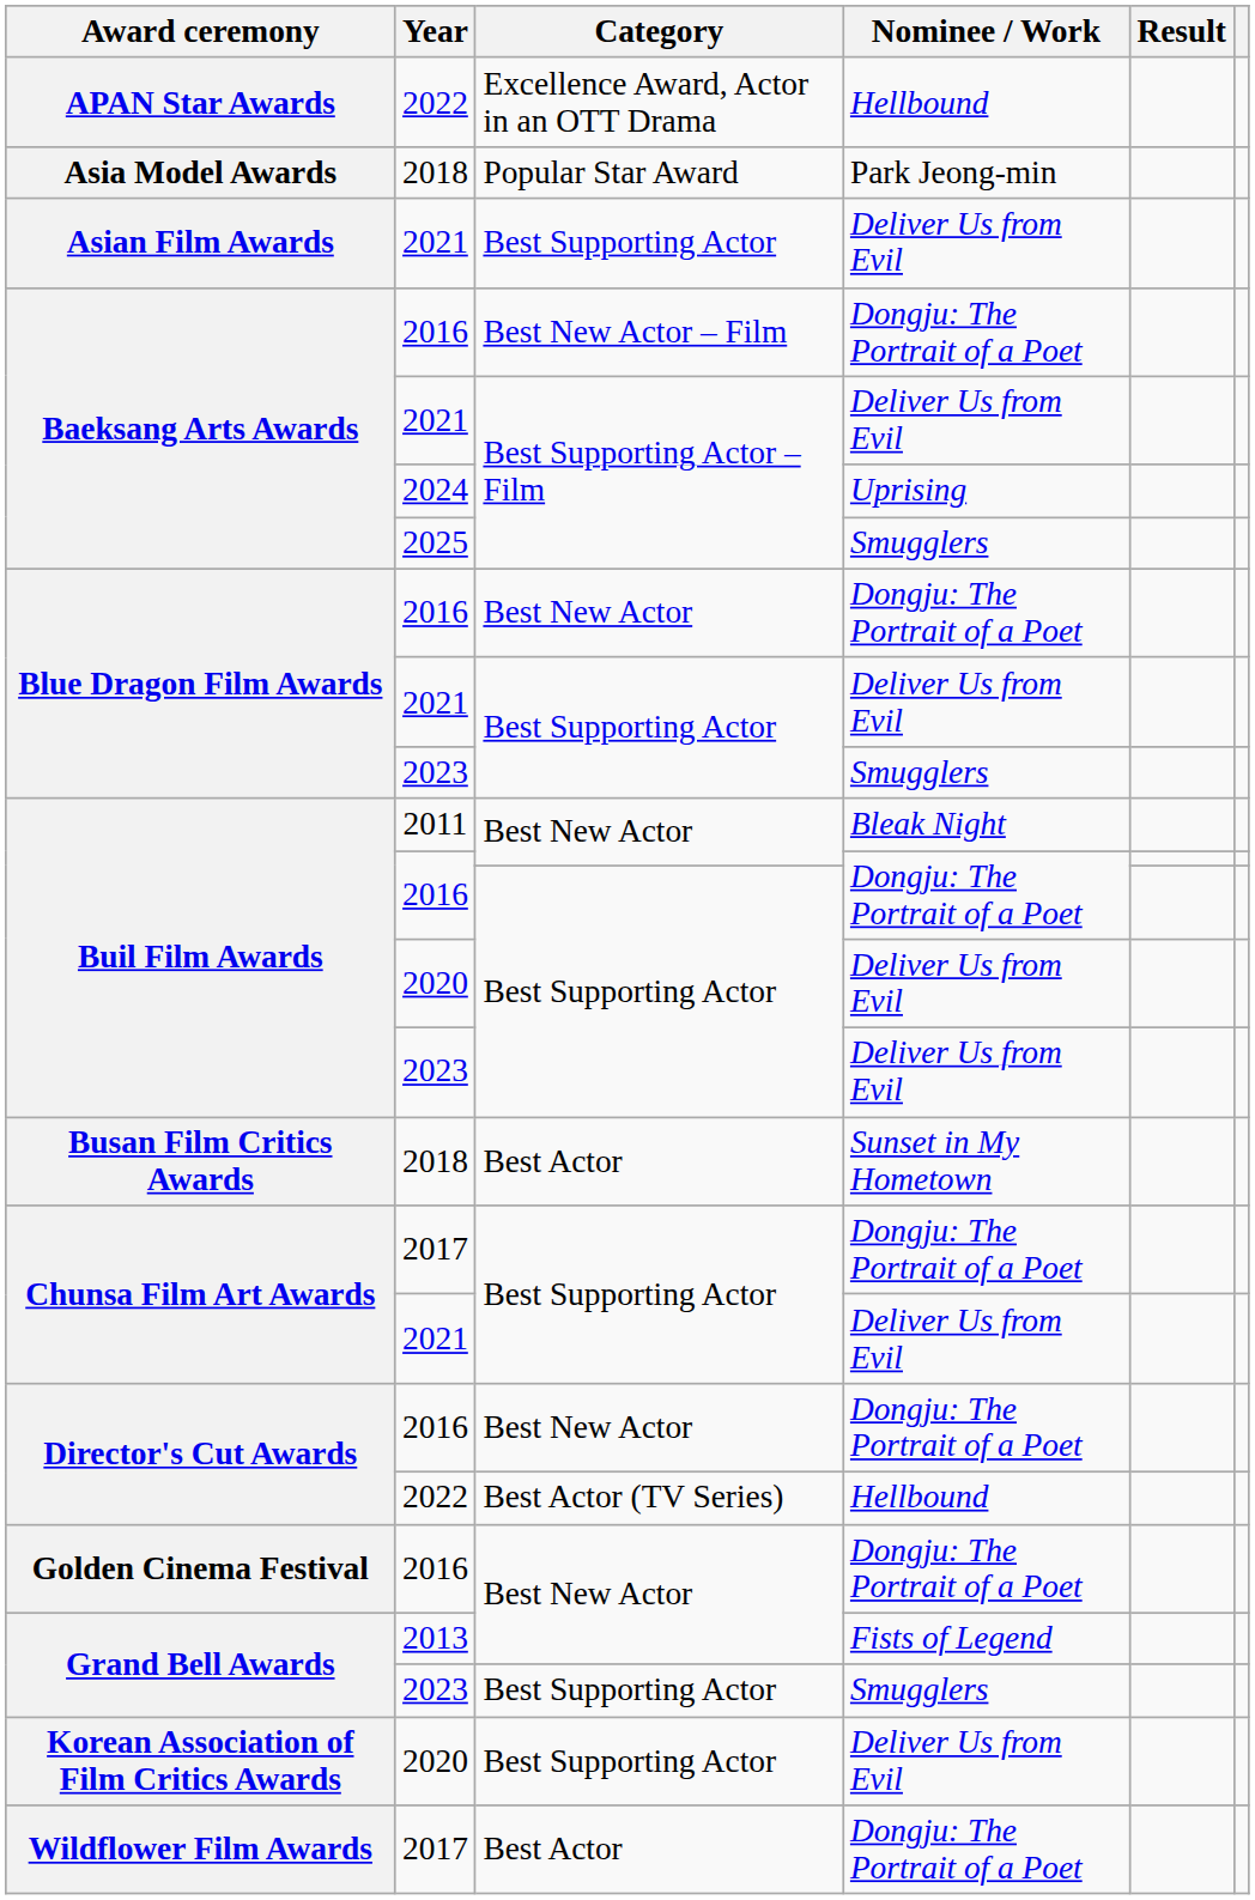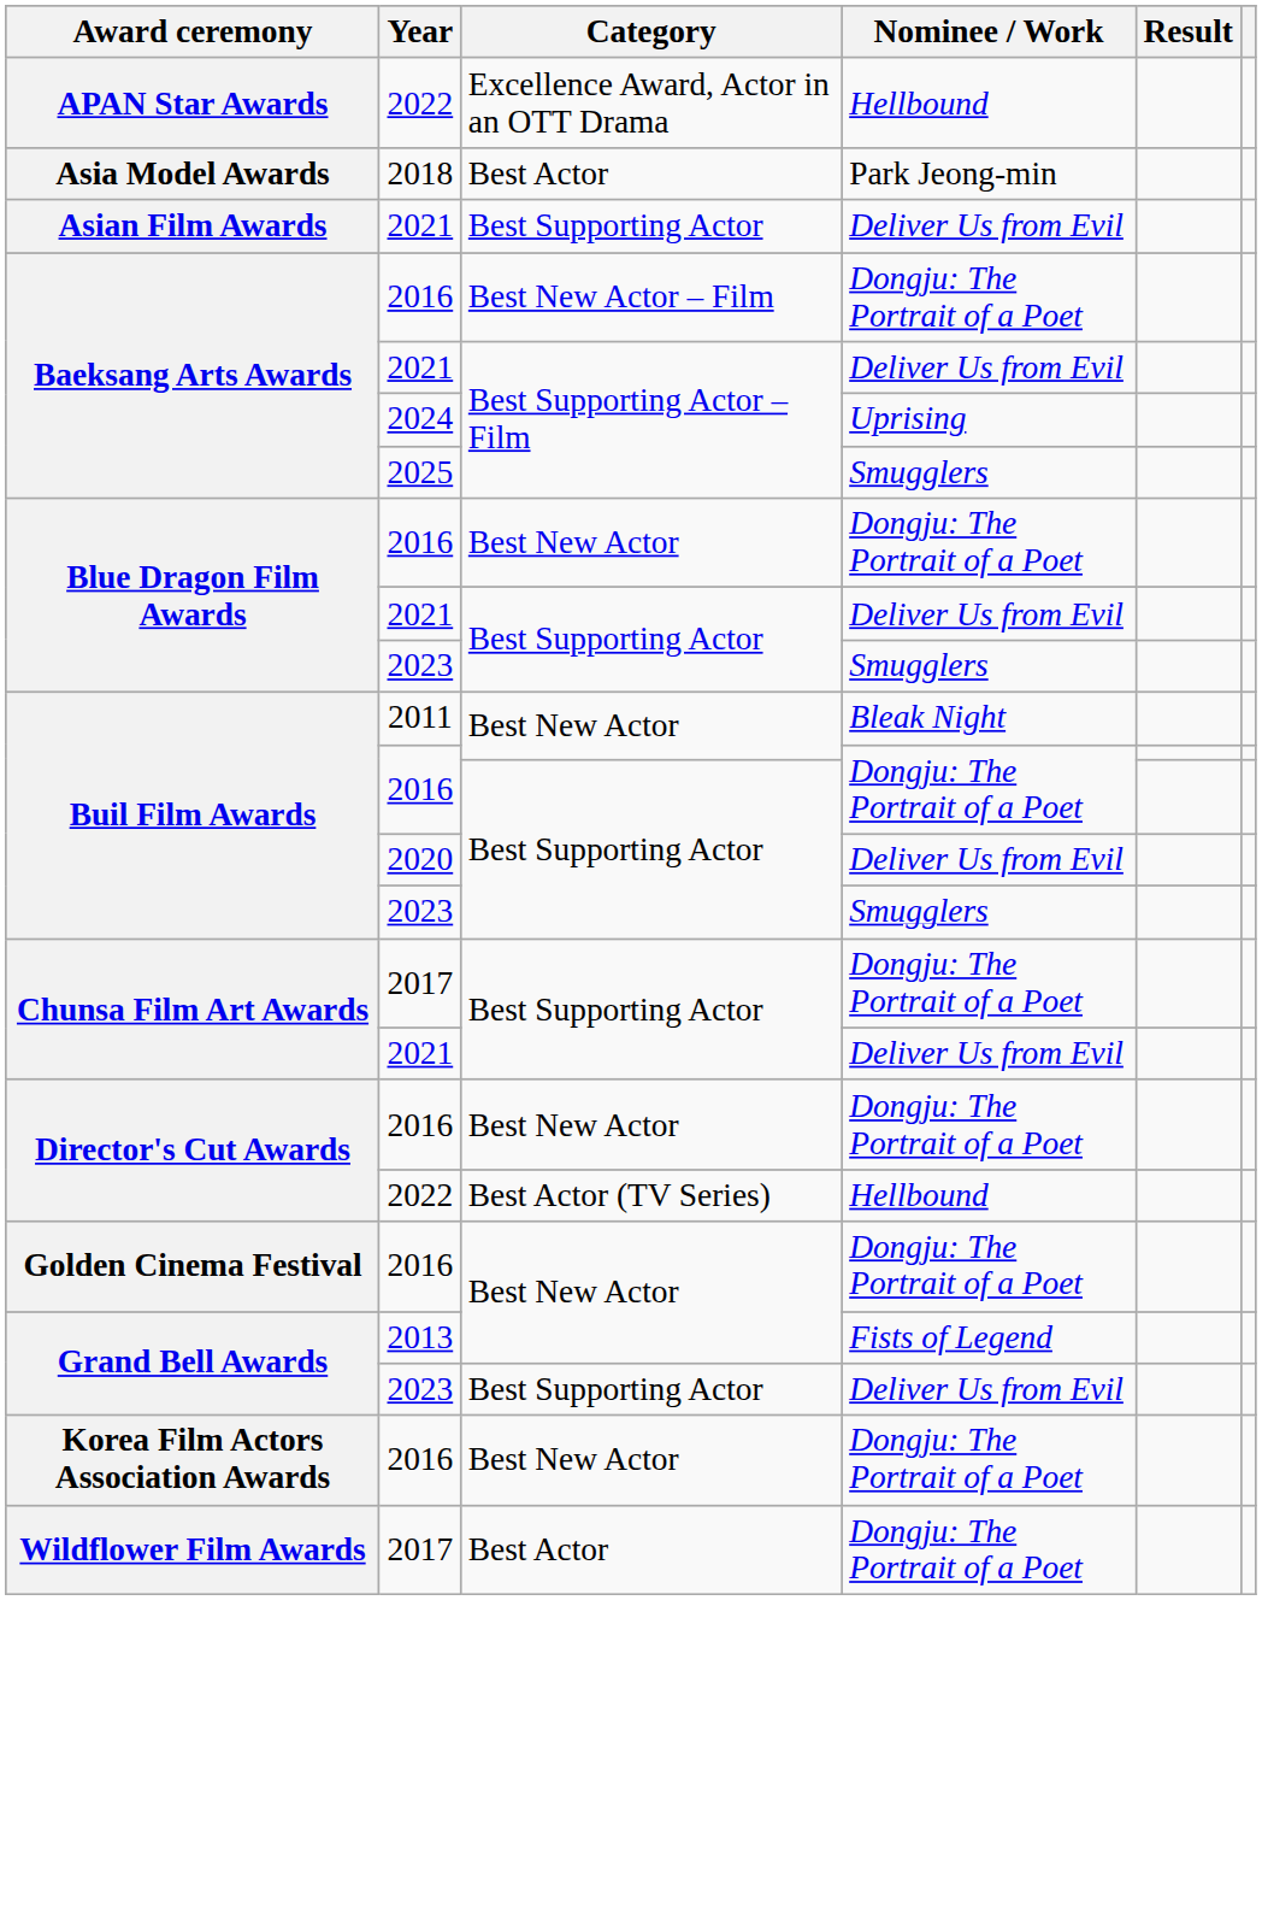Asia Model Awards | Category: Popular Star Award -> Best Actor
Buil Film Awards / 2023 | Nominee / Work: Deliver Us from Evil -> Smugglers
- row: Busan Film Critics Awards | 2018 | Best Actor | Sunset in My Hometown
Grand Bell Awards / 2023 | Nominee / Work: Smugglers -> Deliver Us from Evil
+ row: Korea Film Actors Association Awards | 2016 | Best New Actor | Dongju: The Portrait of a Poet
- row: Korean Association of Film Critics Awards | 2020 | Best Supporting Actor | Deliver Us from Evil
